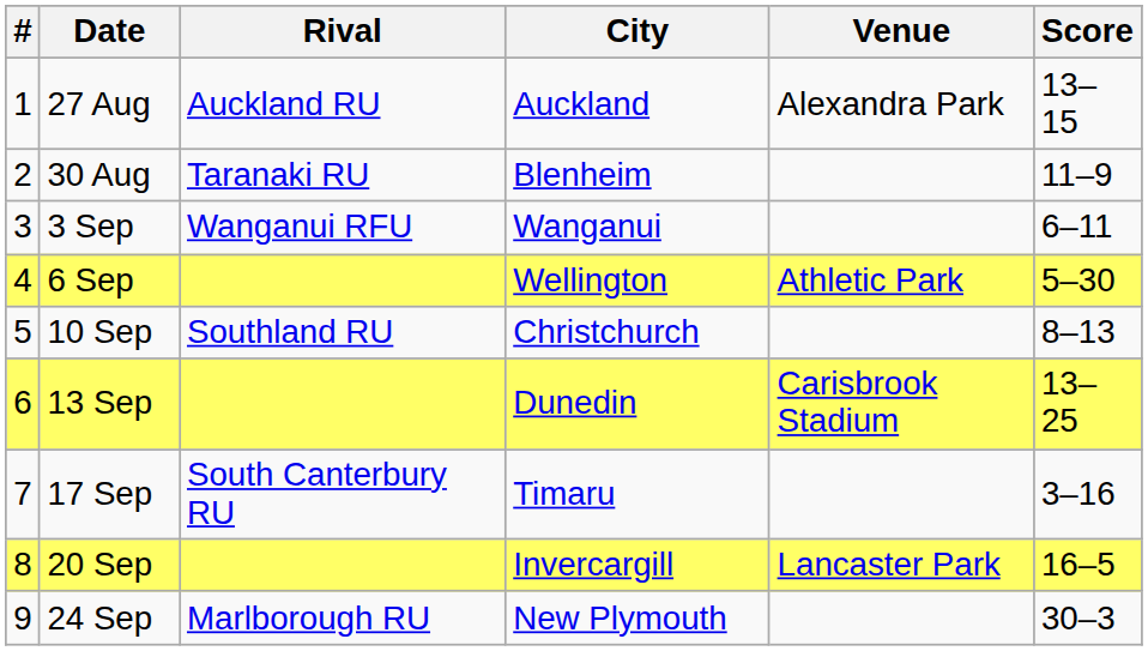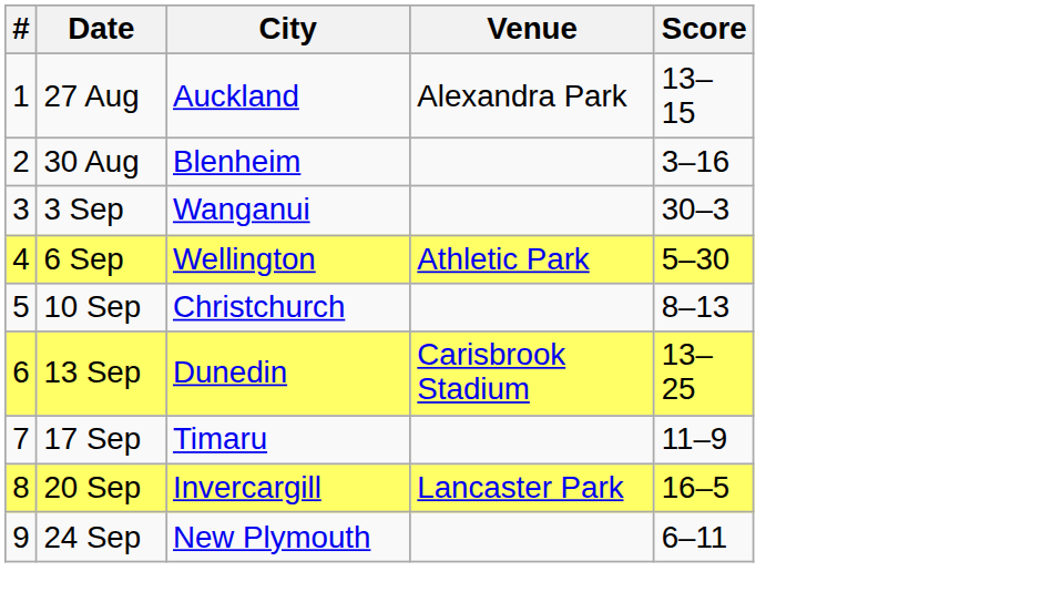- column: Rival | Auckland RU | Taranaki RU | Wanganui RFU | Southland RU | South Canterbury RU | Marlborough RU
30 Aug | Score: 11–9 -> 3–16
3 Sep | Score: 6–11 -> 30–3
17 Sep | Score: 3–16 -> 11–9
24 Sep | Score: 30–3 -> 6–11
